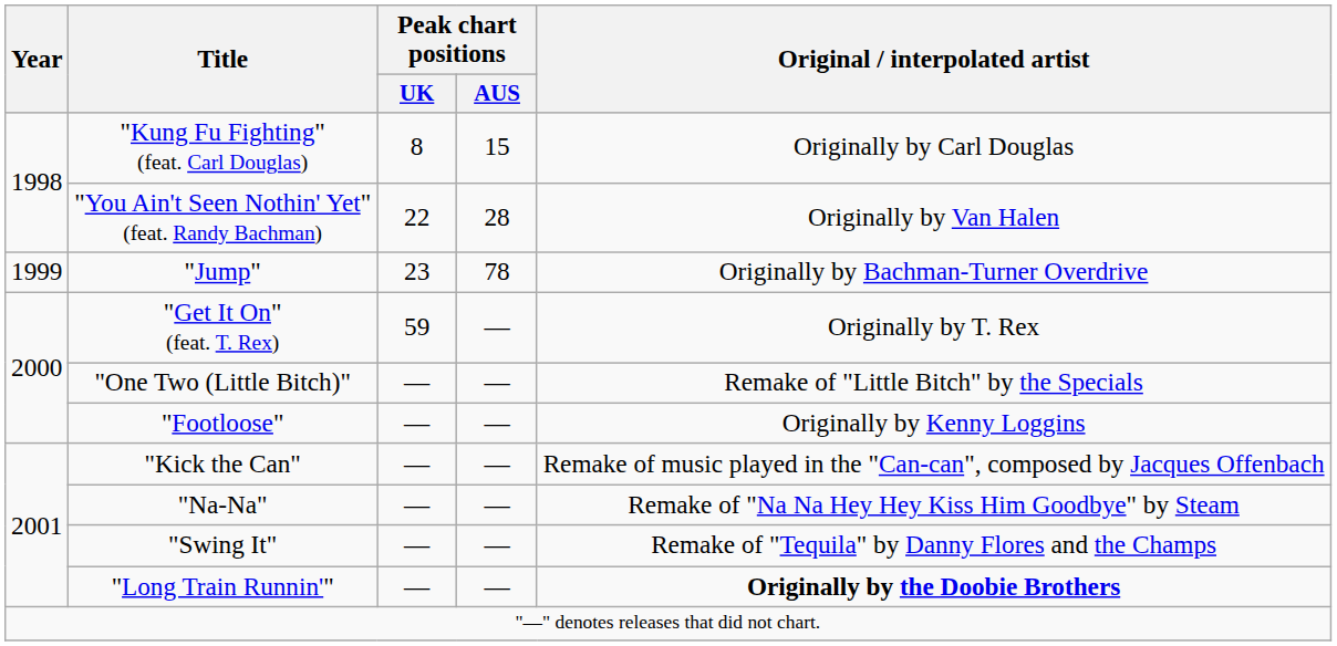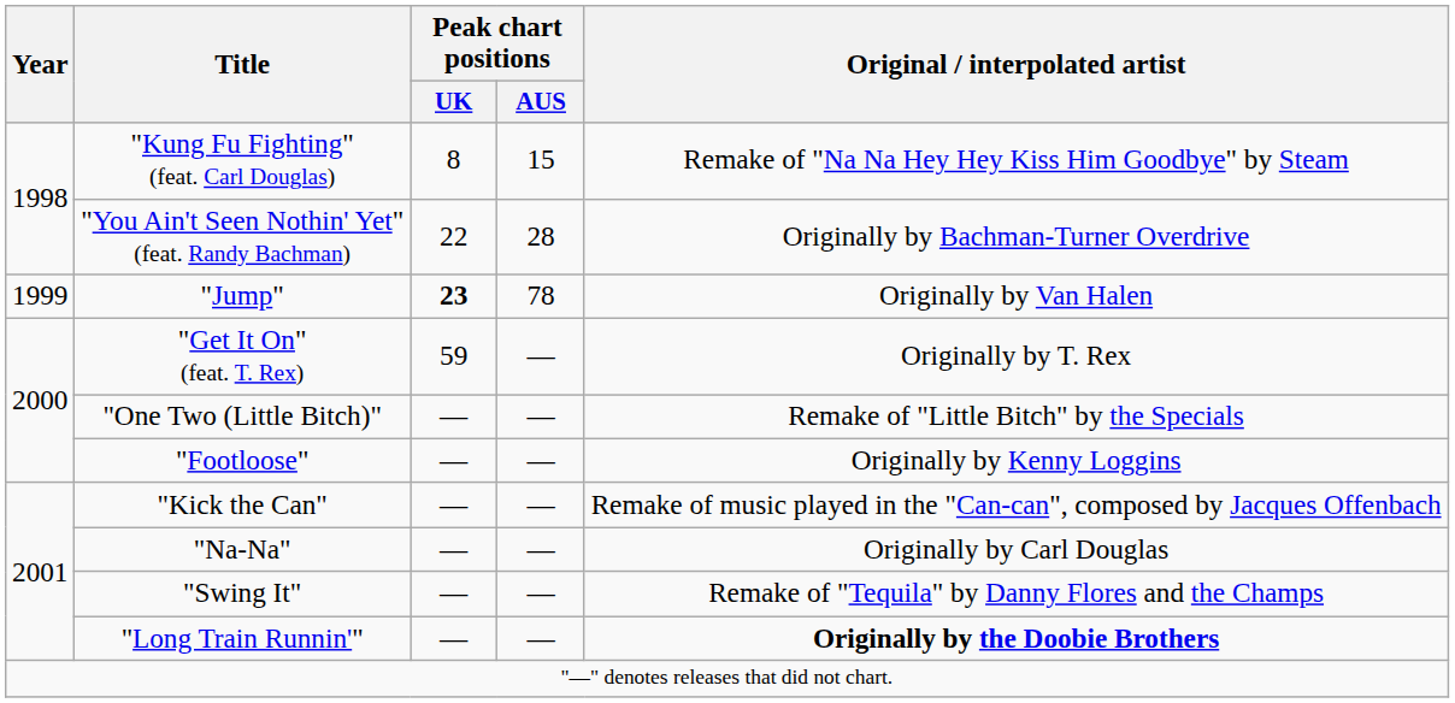"Kung Fu Fighting" (feat. Carl Douglas) | Original / interpolated artist: Originally by Carl Douglas -> Remake of "Na Na Hey Hey Kiss Him Goodbye" by Steam
"You Ain't Seen Nothin' Yet" (feat. Randy Bachman) | Original / interpolated artist: Originally by Van Halen -> Originally by Bachman-Turner Overdrive
"Jump" | Peak chart positions / UK: normal -> bold
"Jump" | Original / interpolated artist: Originally by Bachman-Turner Overdrive -> Originally by Van Halen
"Na-Na" | Original / interpolated artist: Remake of "Na Na Hey Hey Kiss Him Goodbye" by Steam -> Originally by Carl Douglas
